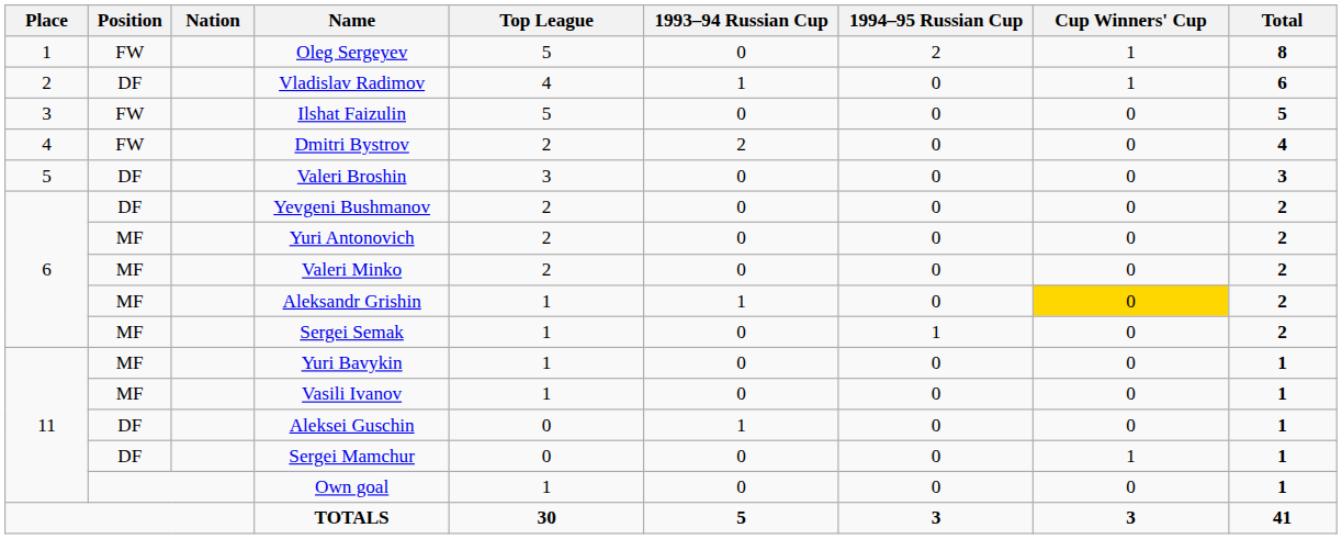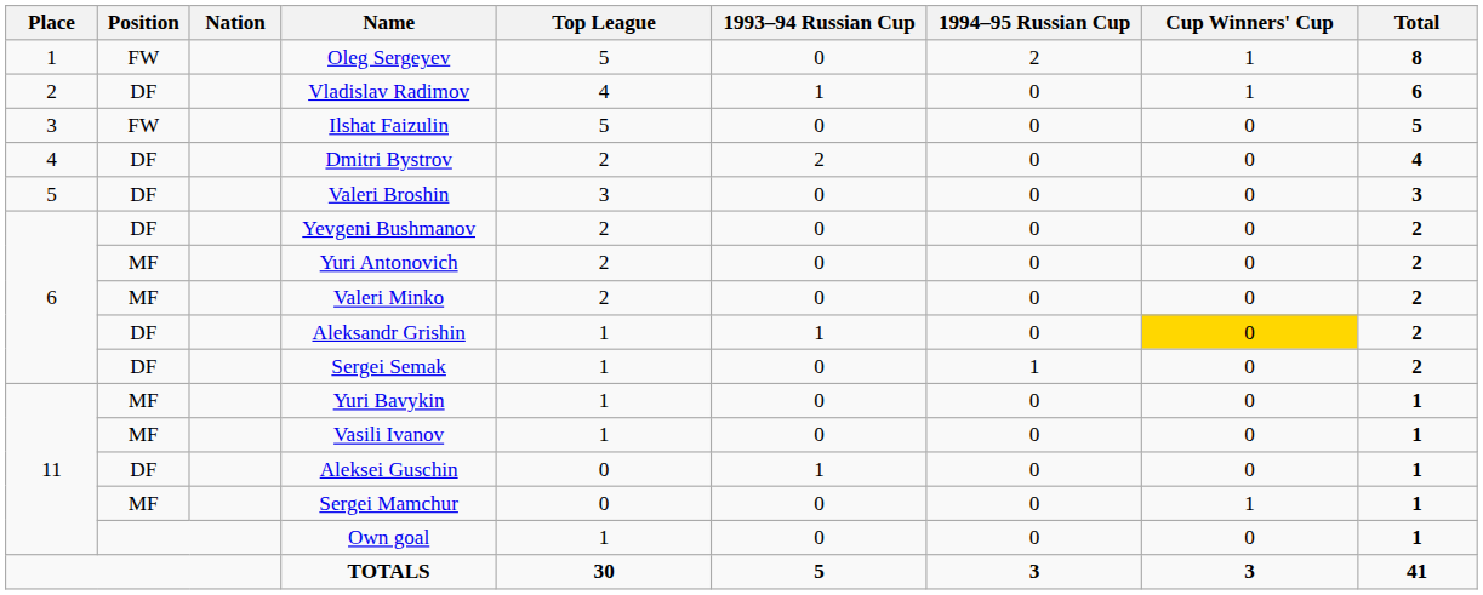Dmitri Bystrov | Position: FW -> DF
Aleksandr Grishin | Position: MF -> DF
Sergei Semak | Position: MF -> DF
Sergei Mamchur | Position: DF -> MF
